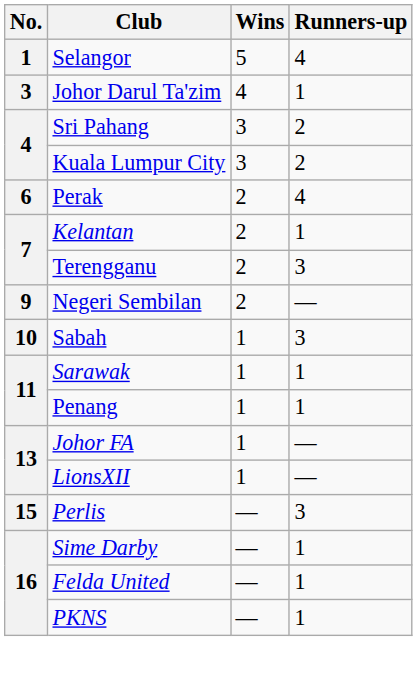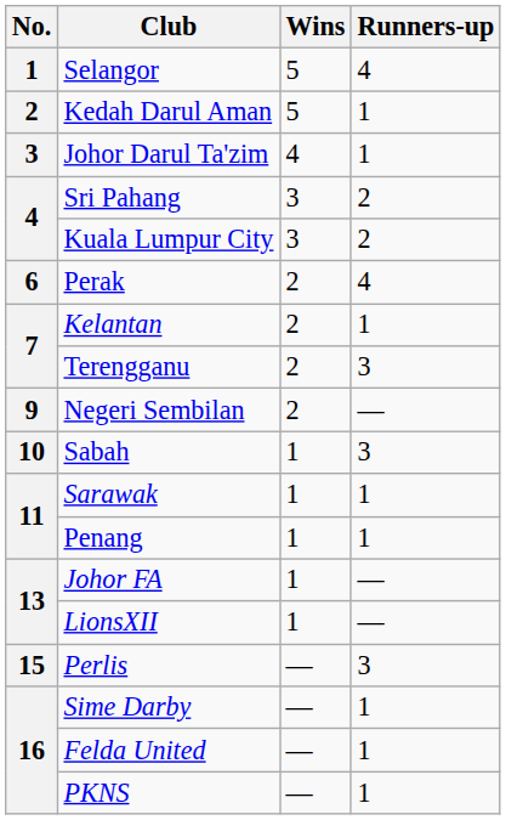+ row: 2 | Kedah Darul Aman | 5 | 1
